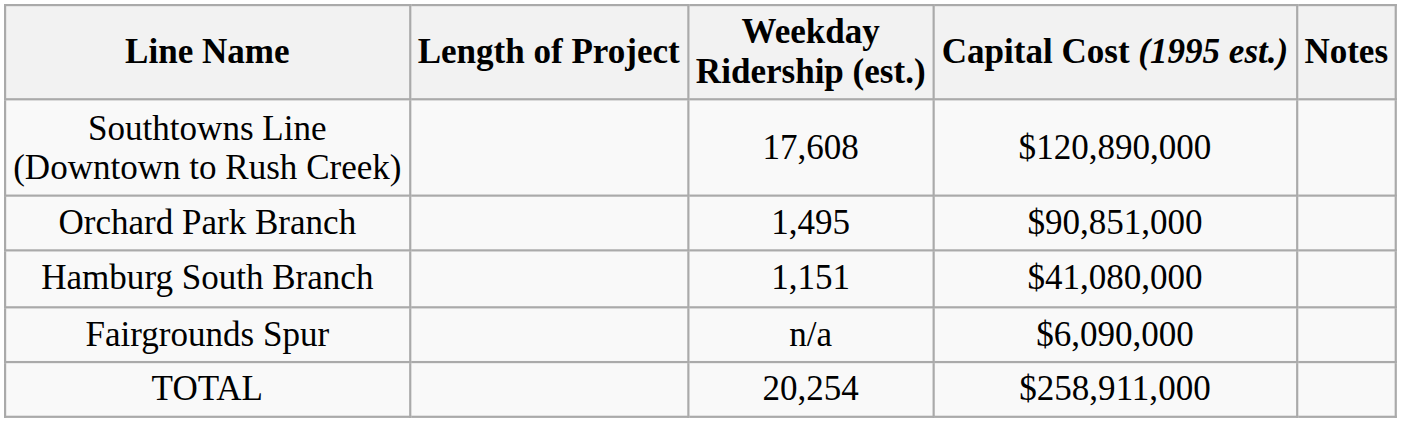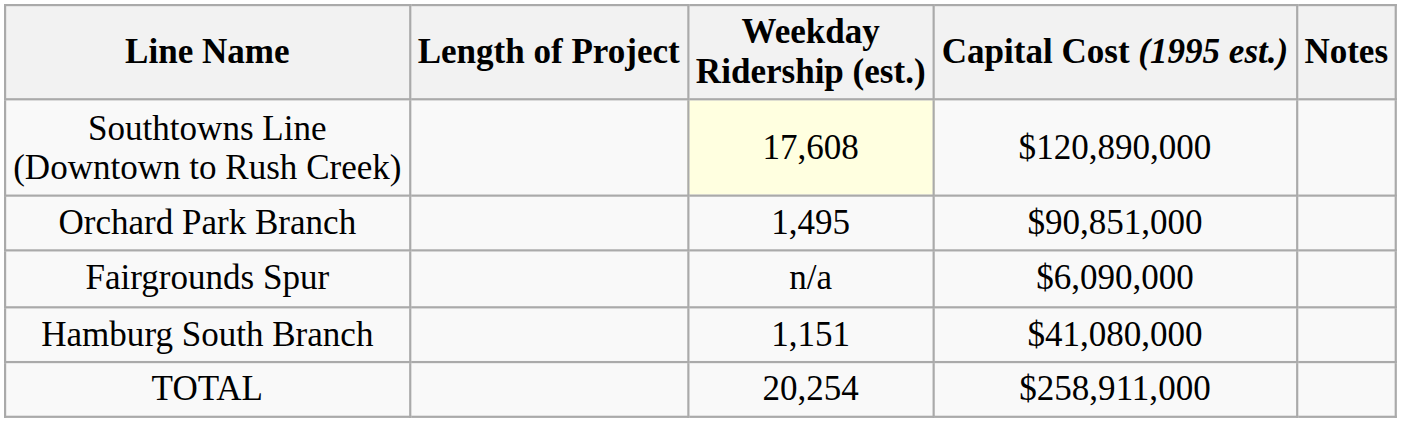Southtowns Line (Downtown to Rush Creek) | Weekday Ridership (est.): no background -> lightyellow background
rows swapped: Hamburg South Branch <-> Fairgrounds Spur
